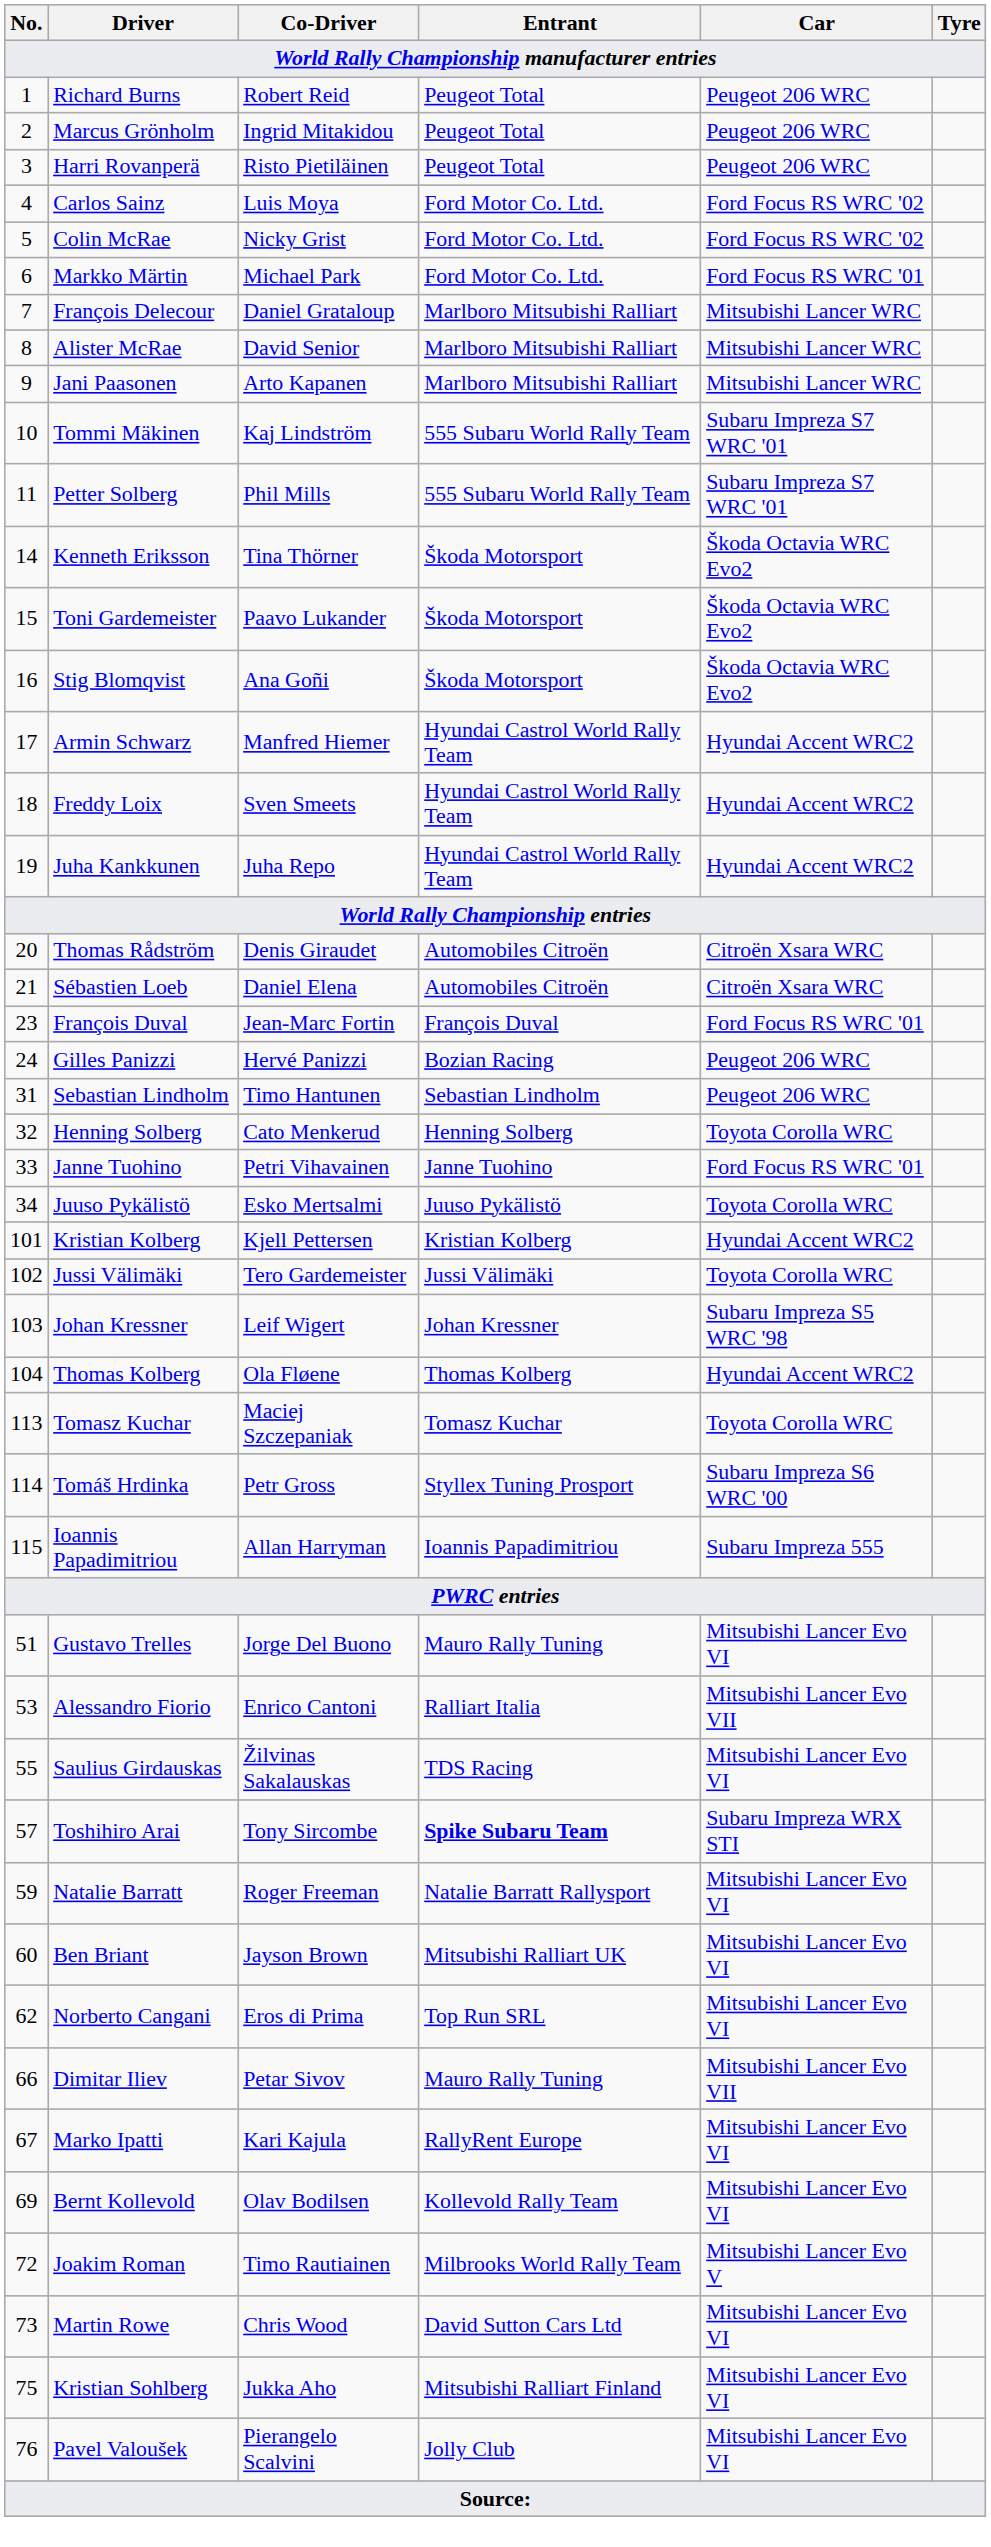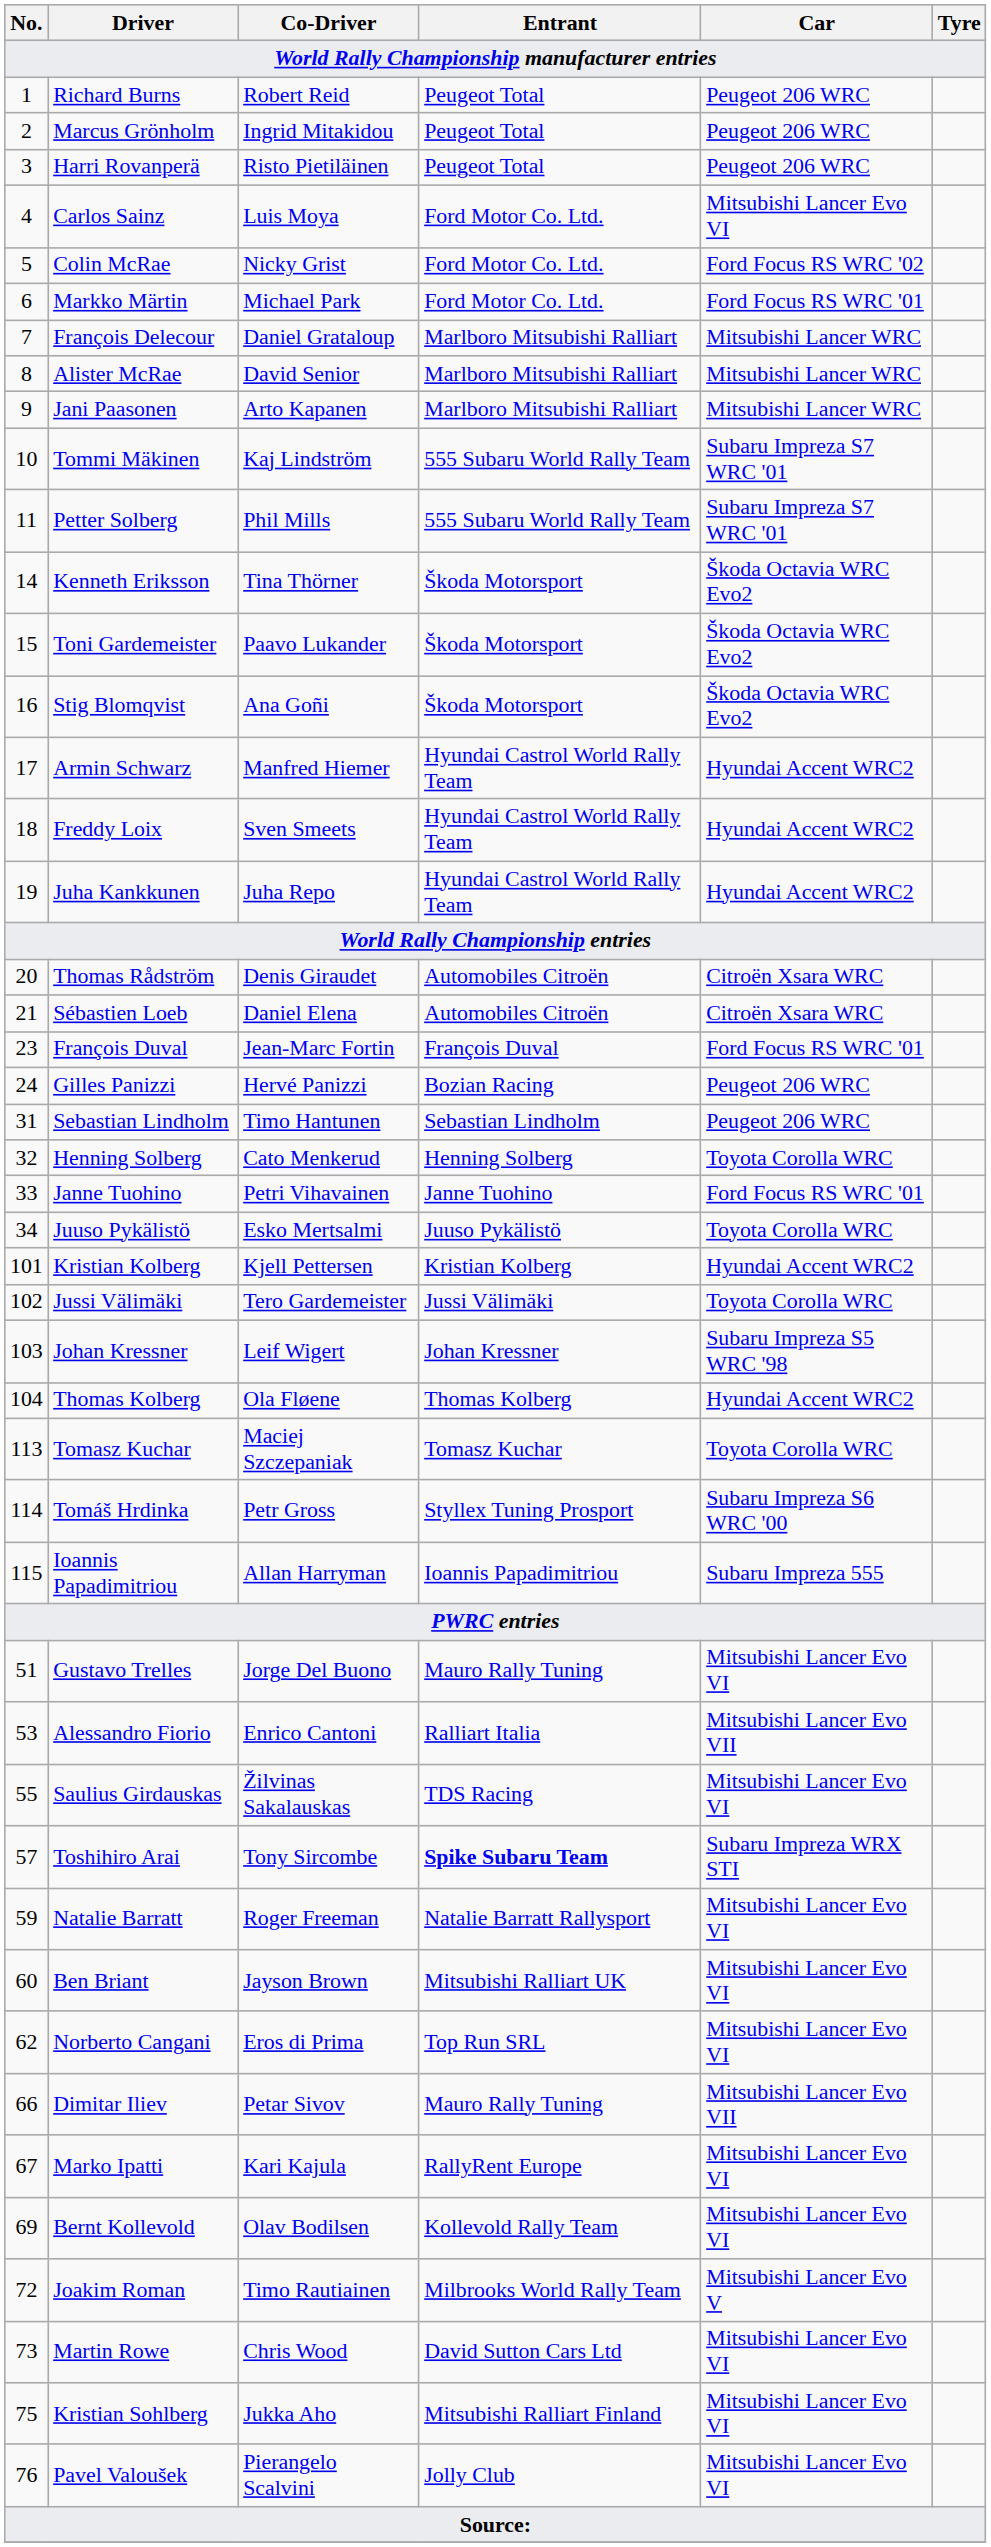Carlos Sainz | Car: Ford Focus RS WRC '02 -> Mitsubishi Lancer Evo VI
